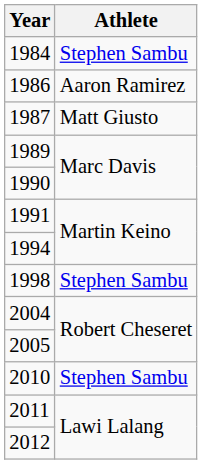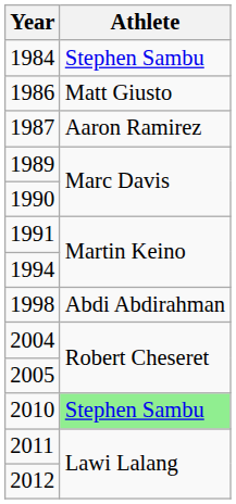1986 | Athlete: Aaron Ramirez -> Matt Giusto
1987 | Athlete: Matt Giusto -> Aaron Ramirez
1998 | Athlete: Stephen Sambu -> Abdi Abdirahman
2010 | Athlete: no background -> lightgreen background
